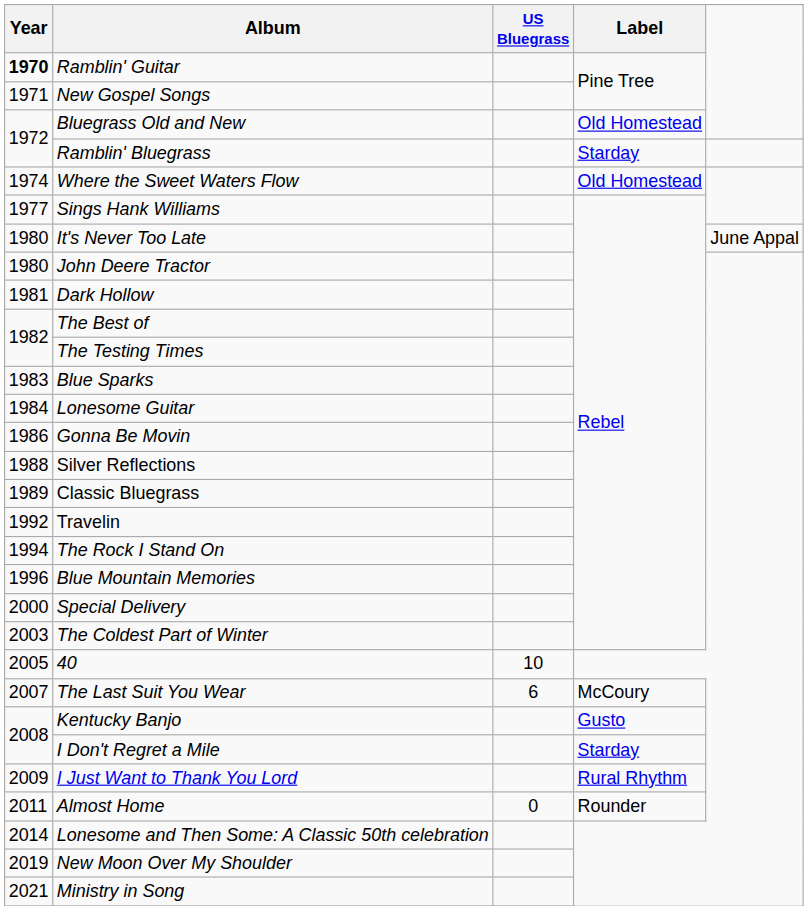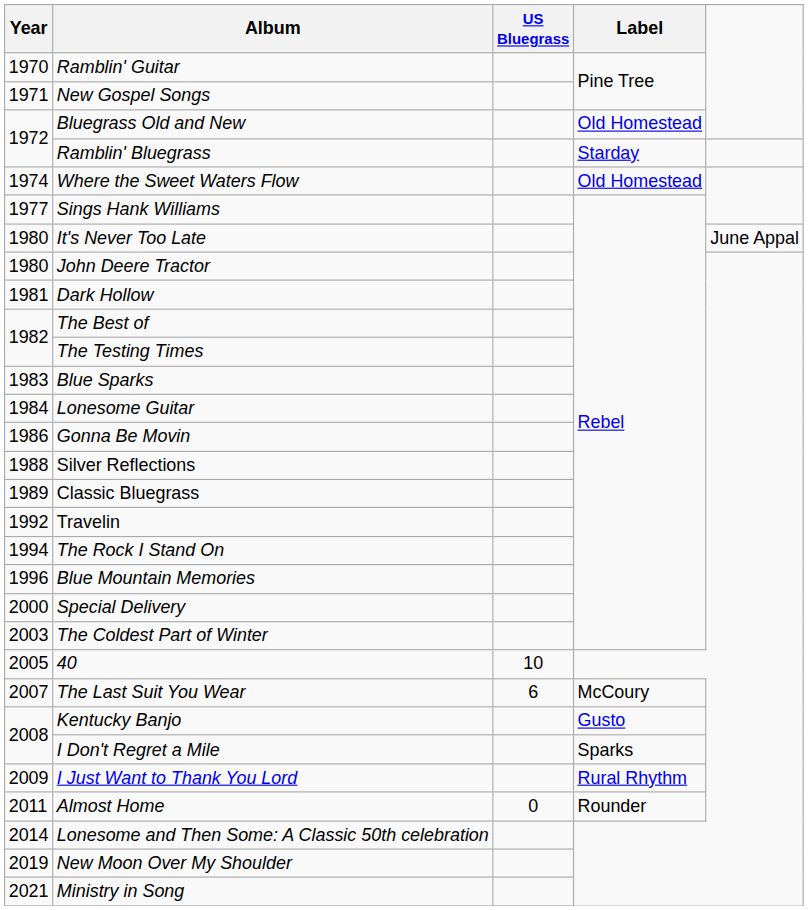Ramblin' Guitar | Year: bold -> normal
I Don't Regret a Mile | Label: Starday -> Sparks
